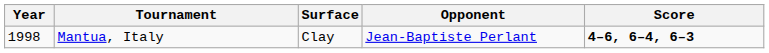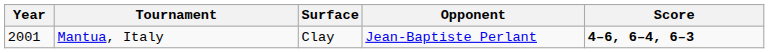Mantua, Italy | Year: 1998 -> 2001
